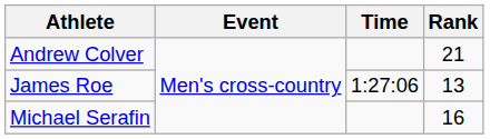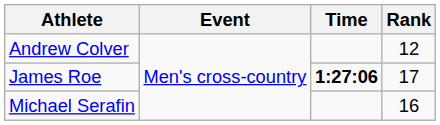Andrew Colver | Rank: 21 -> 12
James Roe | Time: normal -> bold
James Roe | Rank: 13 -> 17
